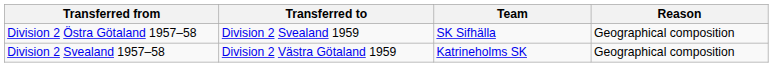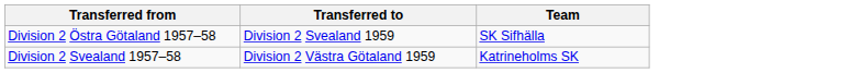- column: Reason | Geographical composition | Geographical composition
